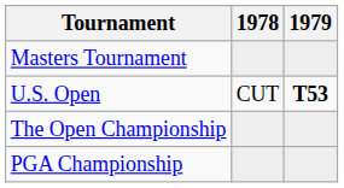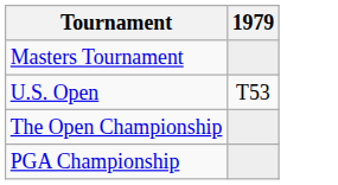- column: 1978 | CUT
U.S. Open | 1979: bold -> normal
